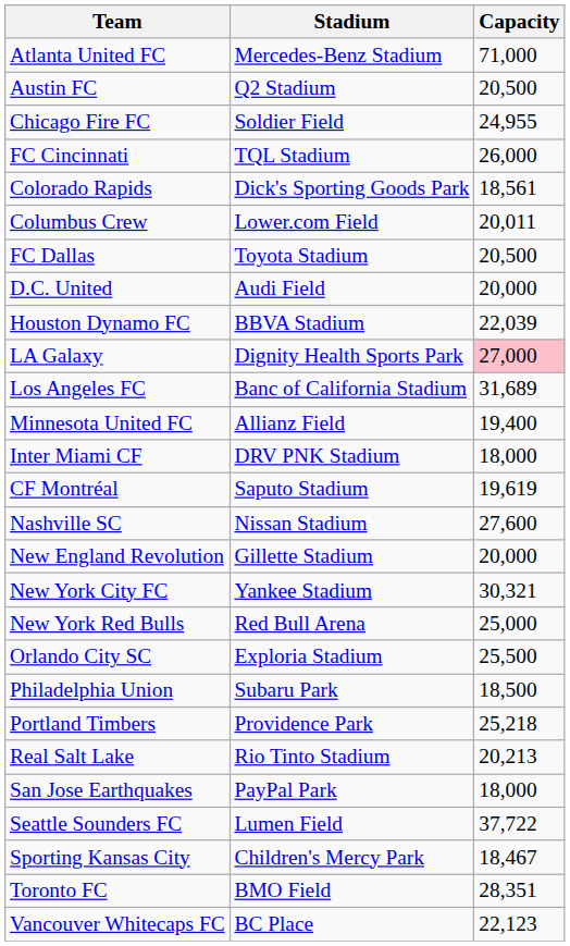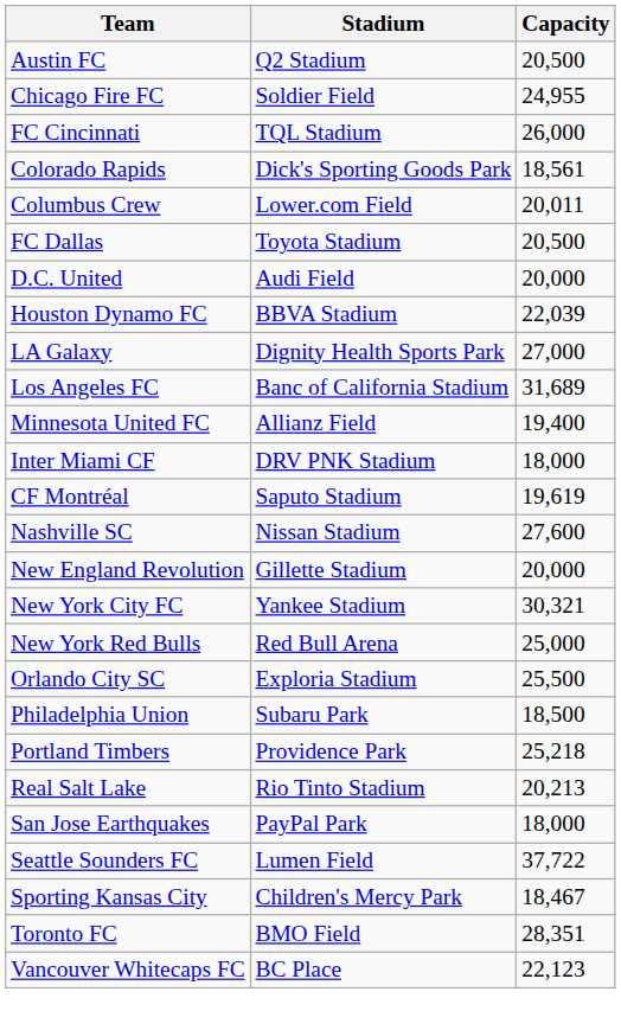- row: Atlanta United FC | Mercedes-Benz Stadium | 71,000
LA Galaxy | Capacity: pink background -> no background
